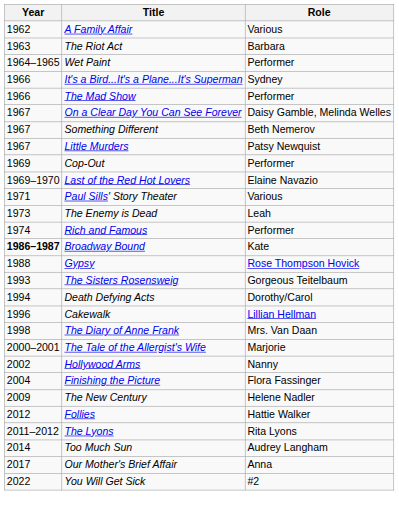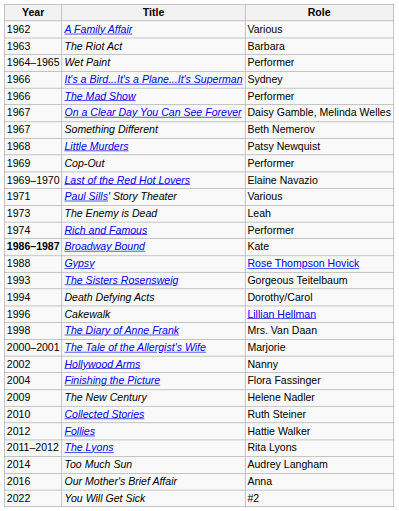Little Murders | Year: 1967 -> 1968
+ row: 2010 | Collected Stories | Ruth Steiner
Our Mother's Brief Affair | Year: 2017 -> 2016
